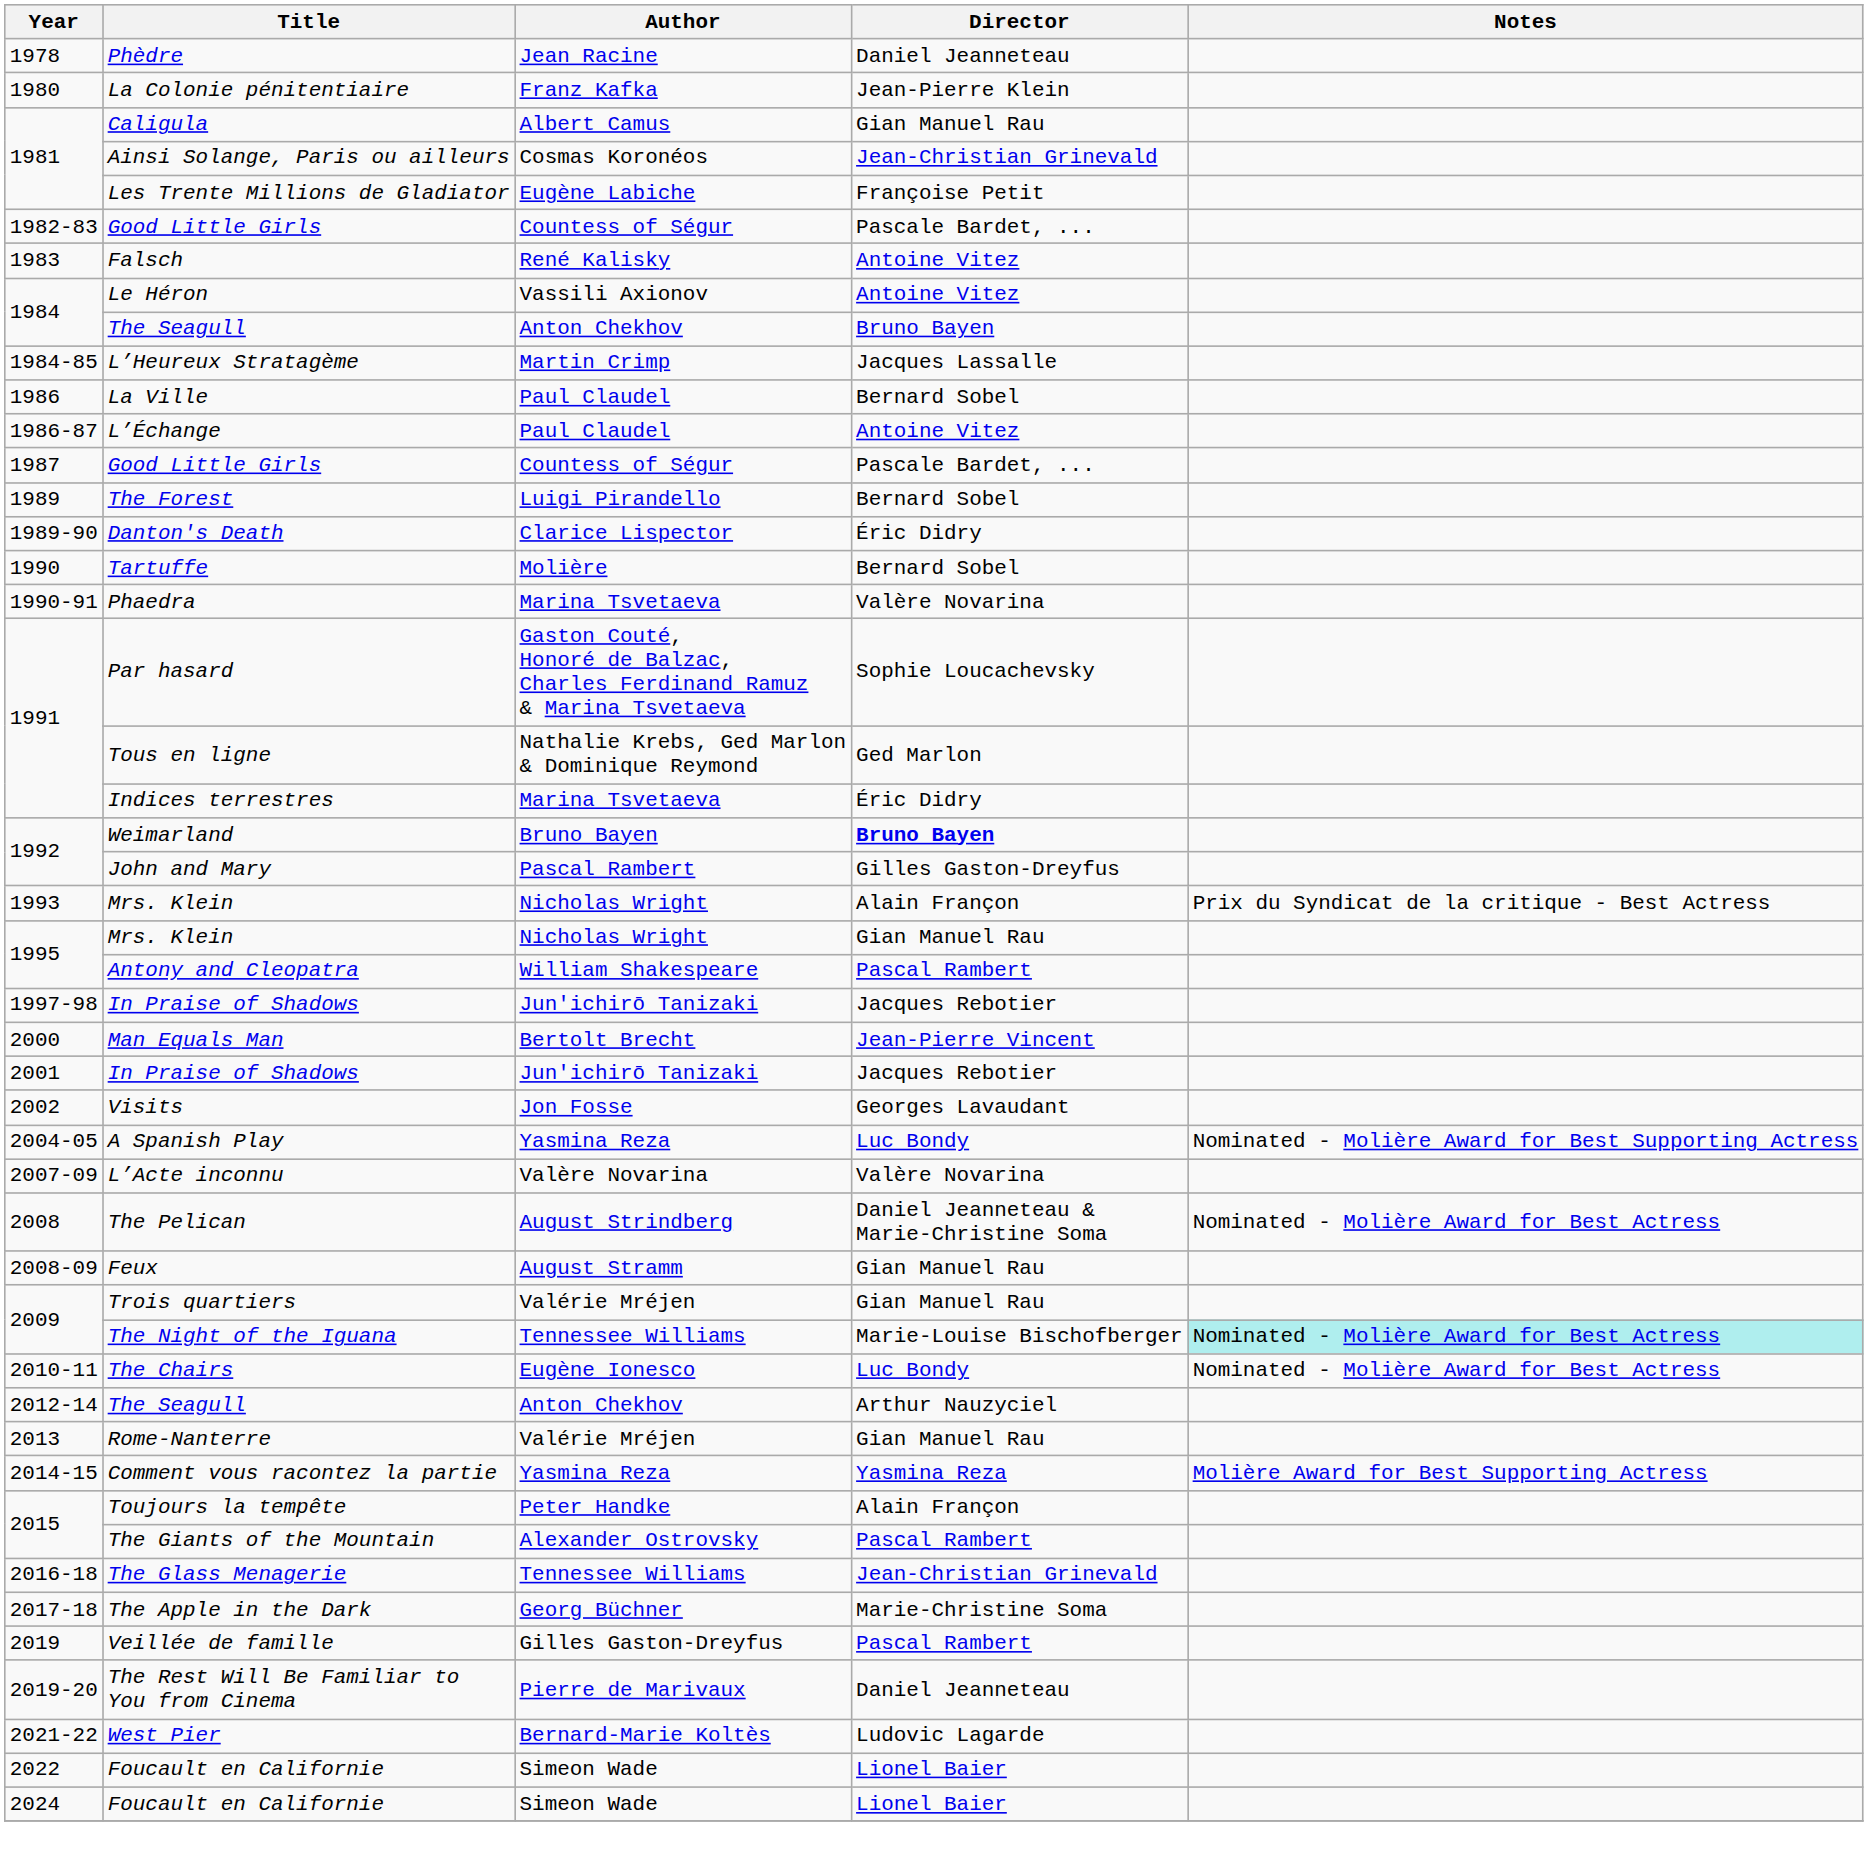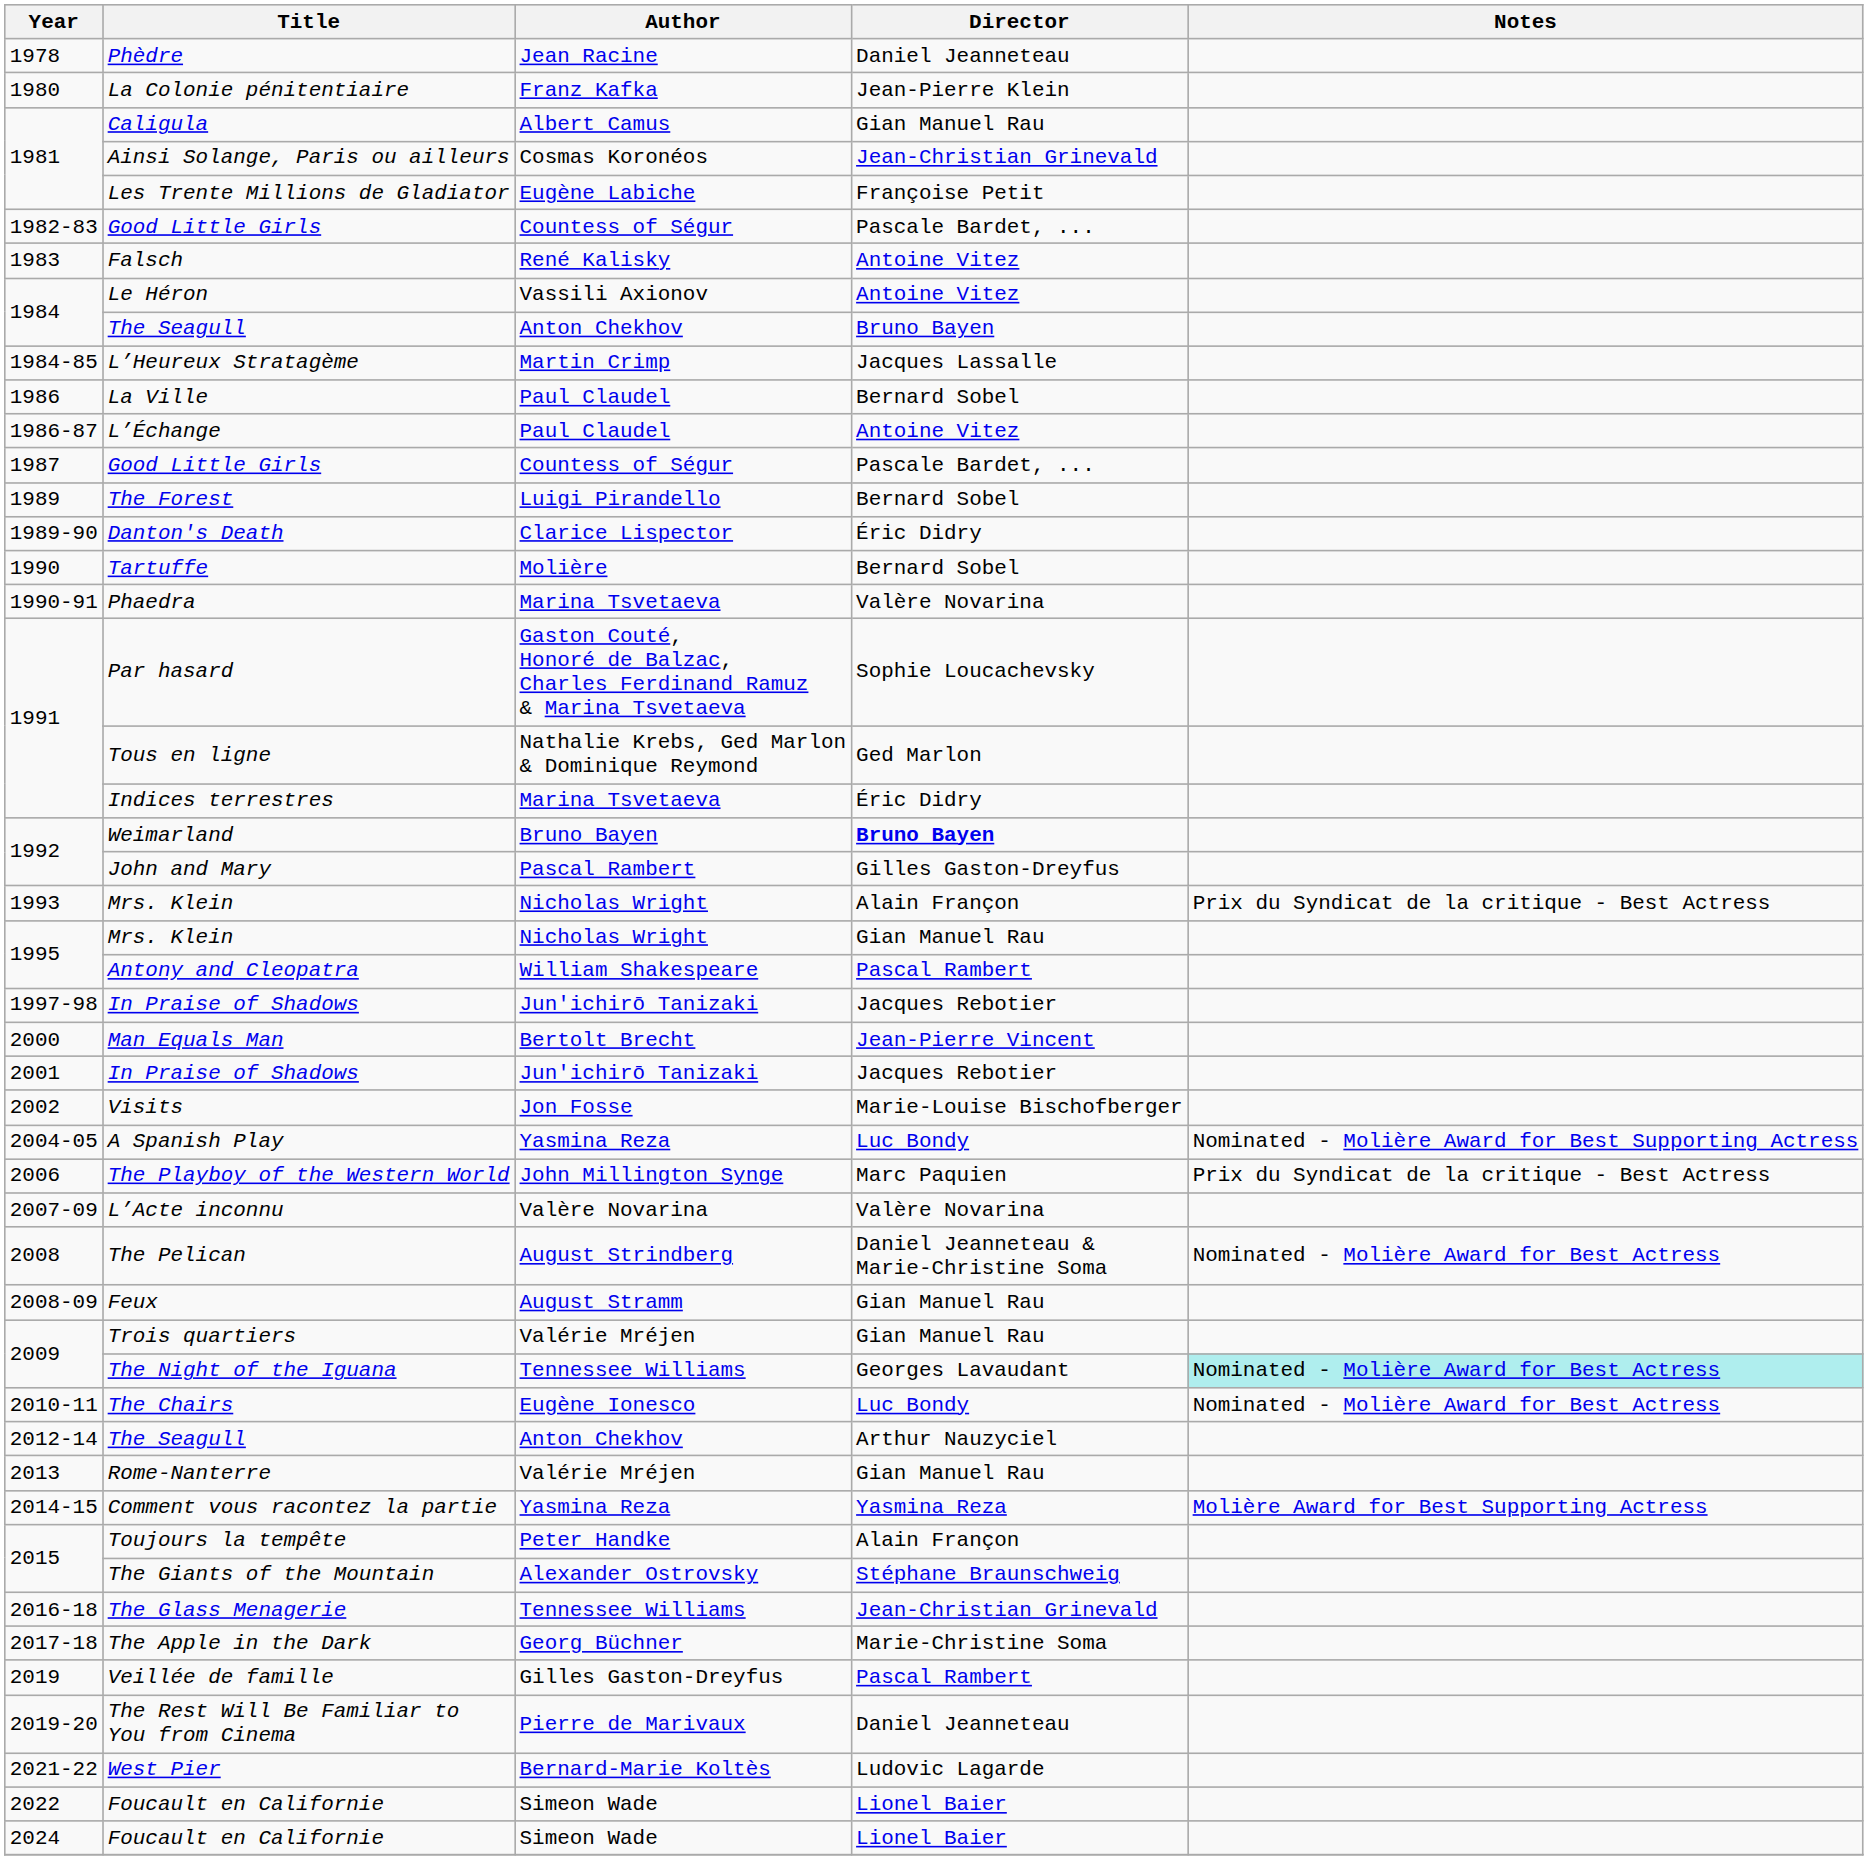Visits | Director: Georges Lavaudant -> Marie-Louise Bischofberger
+ row: 2006 | The Playboy of the Western World | John Millington Synge | Marc Paquien | Prix du Syndicat de la critique - Best Actress
The Night of the Iguana | Director: Marie-Louise Bischofberger -> Georges Lavaudant
The Giants of the Mountain | Director: Pascal Rambert -> Stéphane Braunschweig
